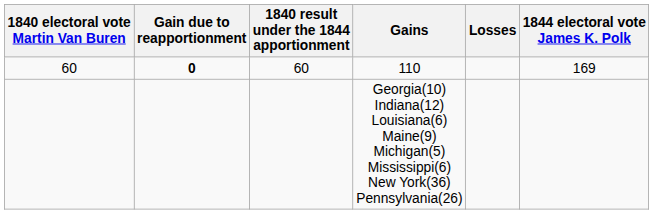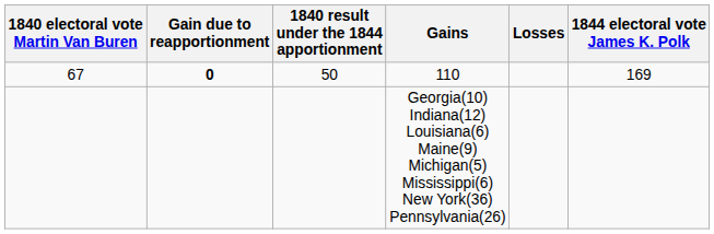110 | 1840 electoral vote Martin Van Buren: 60 -> 67
110 | 1840 result under the 1844 apportionment: 60 -> 50
